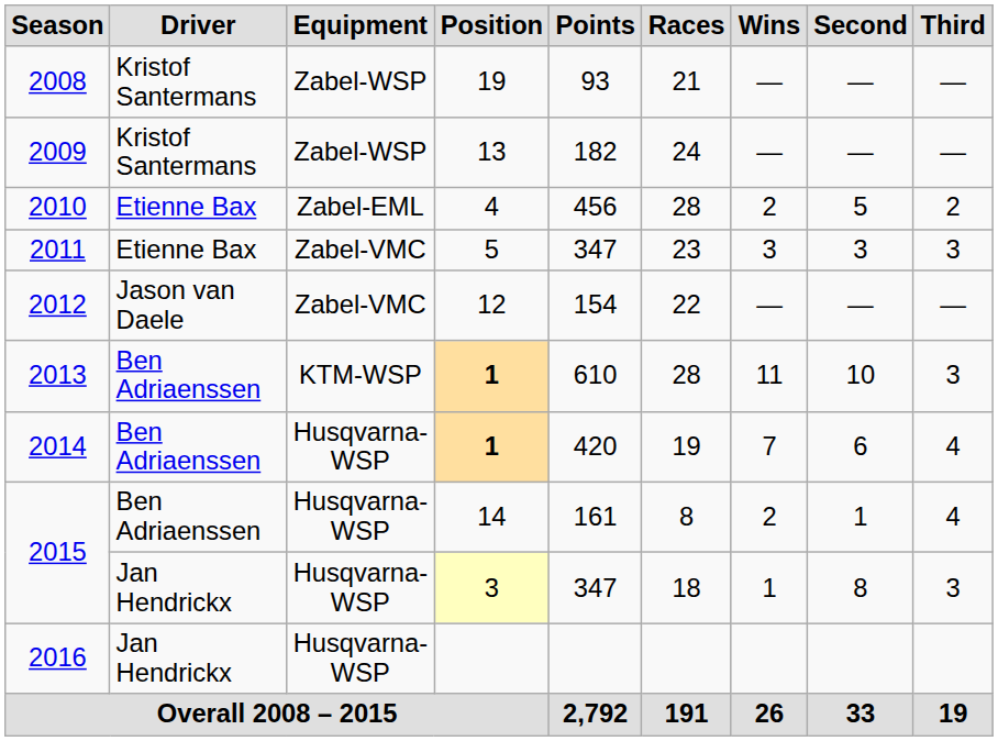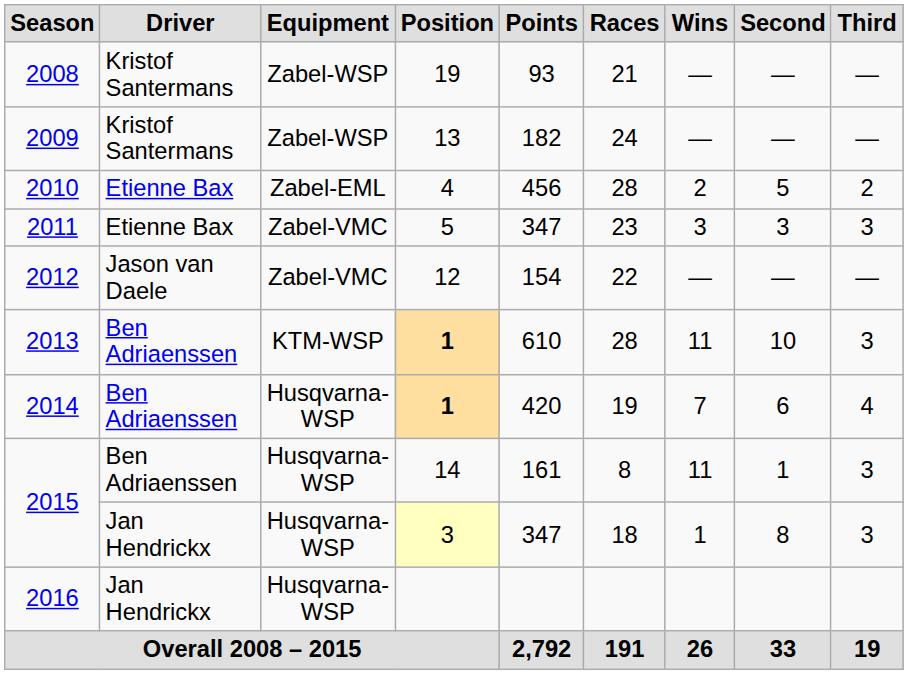2015 / 14 | Wins: 2 -> 11
2015 / 14 | Third: 4 -> 3
